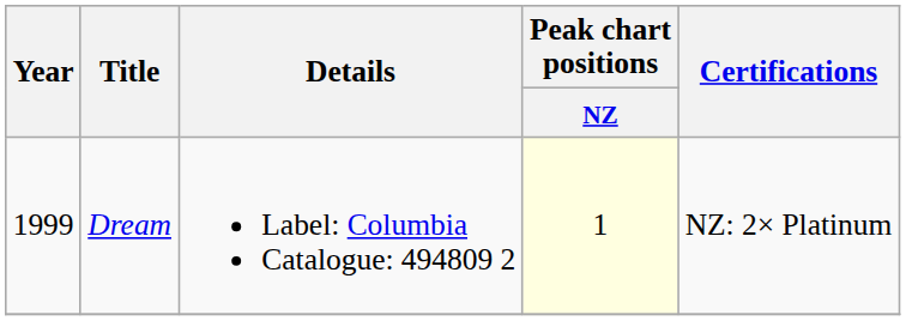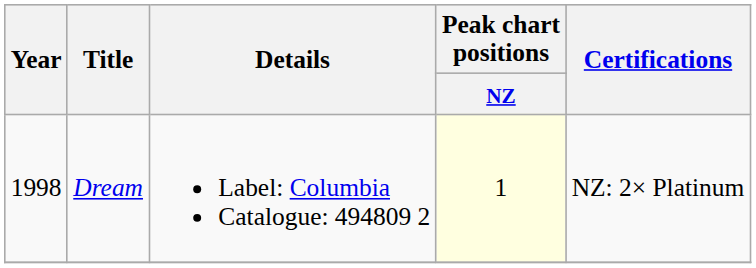Dream | Year: 1999 -> 1998
